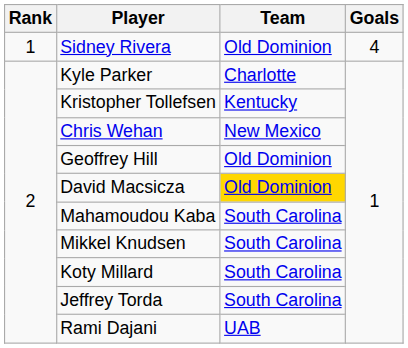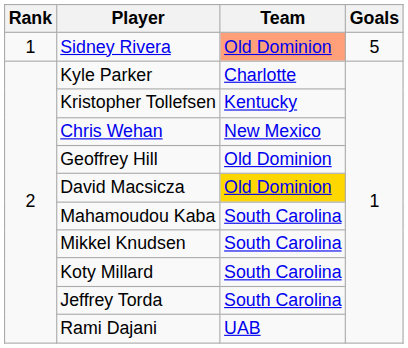Sidney Rivera | Team: no background -> lightsalmon background
Sidney Rivera | Goals: 4 -> 5
